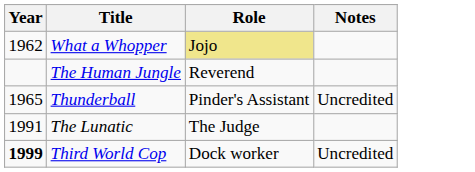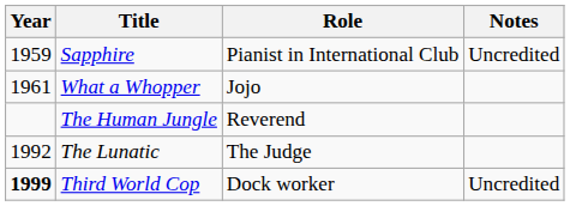+ row: 1959 | Sapphire | Pianist in International Club | Uncredited
What a Whopper | Year: 1962 -> 1961
What a Whopper | Role: khaki background -> no background
- row: 1965 | Thunderball | Pinder's Assistant | Uncredited
The Lunatic | Year: 1991 -> 1992
